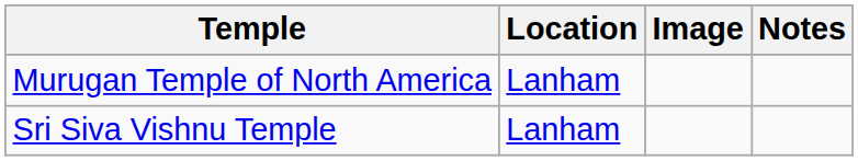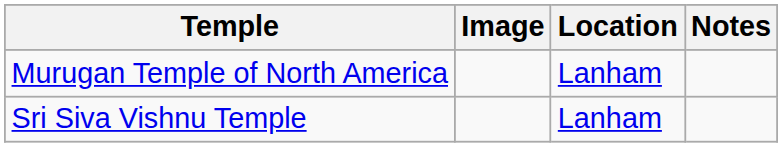columns swapped: Location <-> Image
